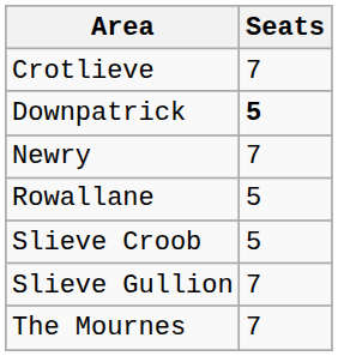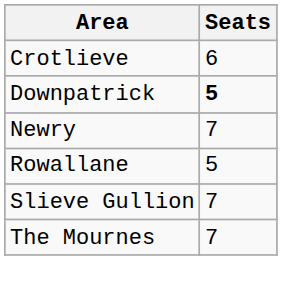Crotlieve | Seats: 7 -> 6
- row: Slieve Croob | 5
